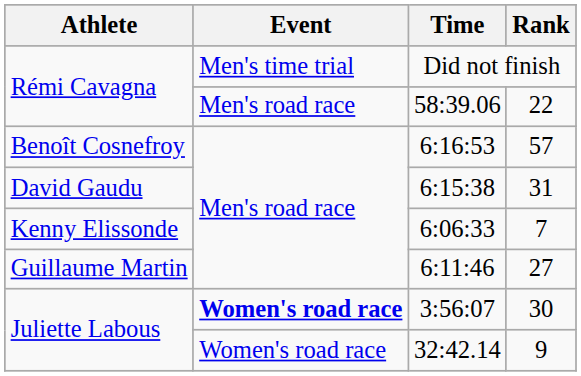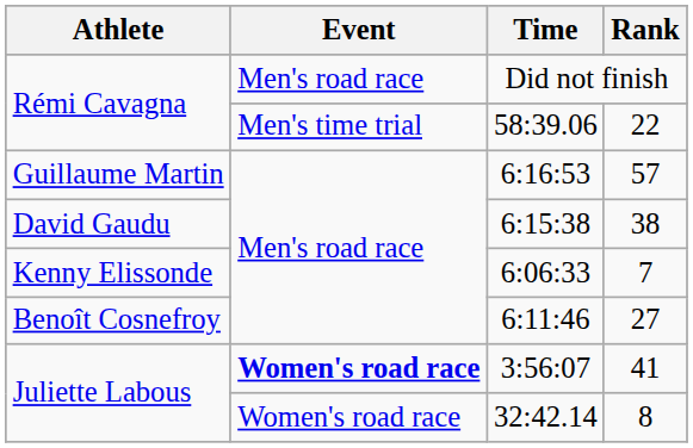Did not finish | Event: Men's time trial -> Men's road race
58:39.06 | Event: Men's road race -> Men's time trial
6:16:53 | Athlete: Benoît Cosnefroy -> Guillaume Martin
6:15:38 | Rank: 31 -> 38
6:11:46 | Athlete: Guillaume Martin -> Benoît Cosnefroy
3:56:07 | Rank: 30 -> 41
32:42.14 | Rank: 9 -> 8
